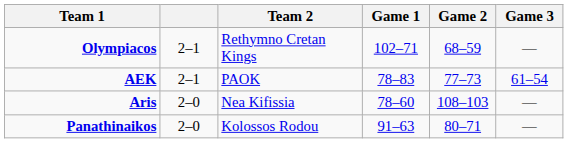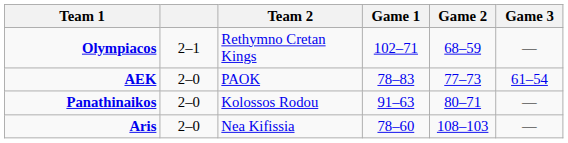AEK | column 2: 2–1 -> 2–0
rows swapped: Panathinaikos <-> Aris
